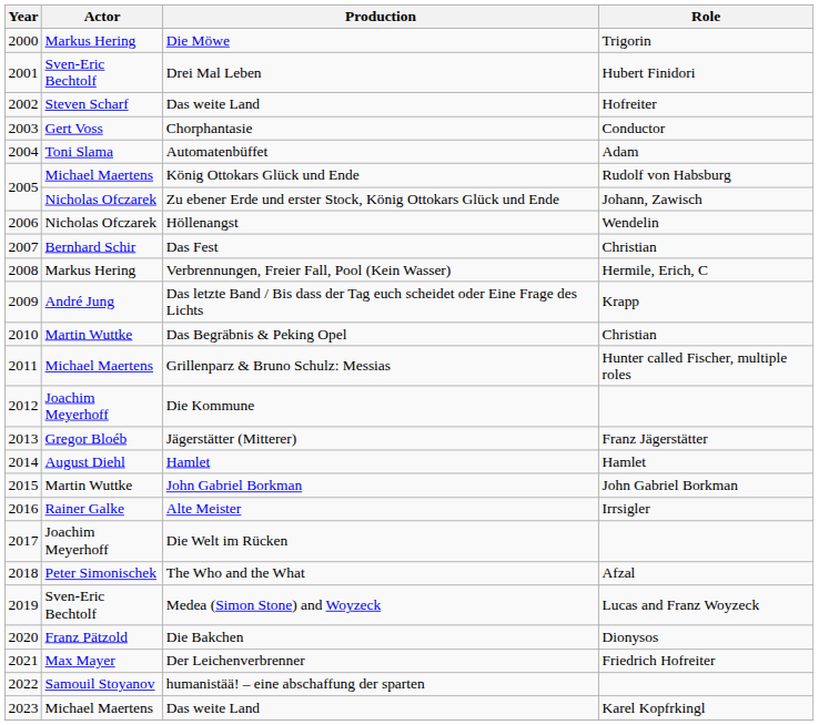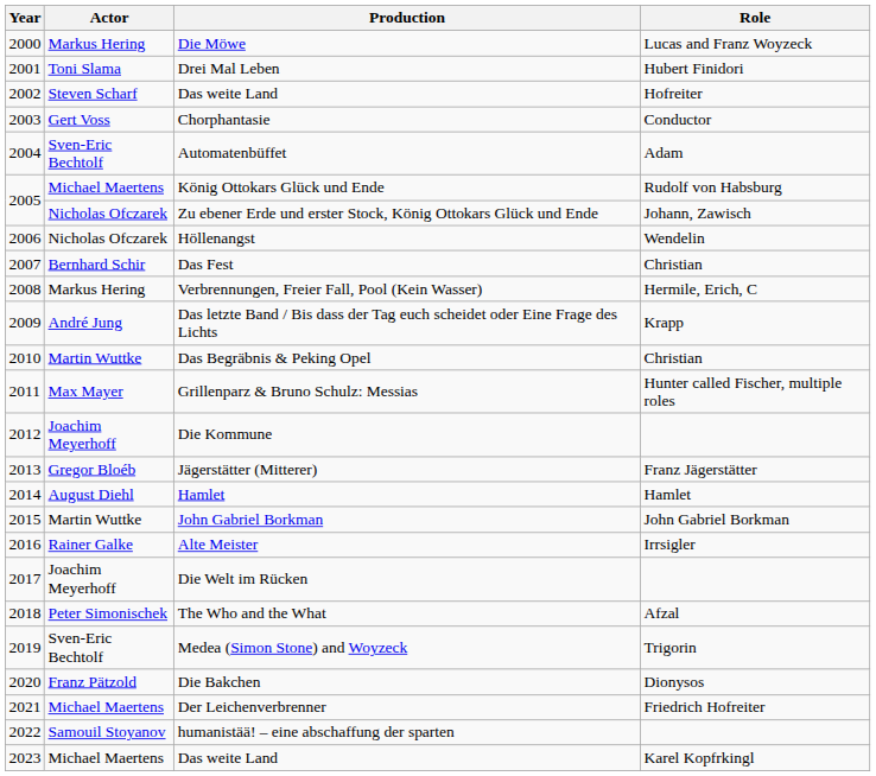Die Möwe | Role: Trigorin -> Lucas and Franz Woyzeck
Drei Mal Leben | Actor: Sven-Eric Bechtolf -> Toni Slama
Automatenbüffet | Actor: Toni Slama -> Sven-Eric Bechtolf
Grillenparz & Bruno Schulz: Messias | Actor: Michael Maertens -> Max Mayer
Medea (Simon Stone) and Woyzeck | Role: Lucas and Franz Woyzeck -> Trigorin
Der Leichenverbrenner | Actor: Max Mayer -> Michael Maertens
